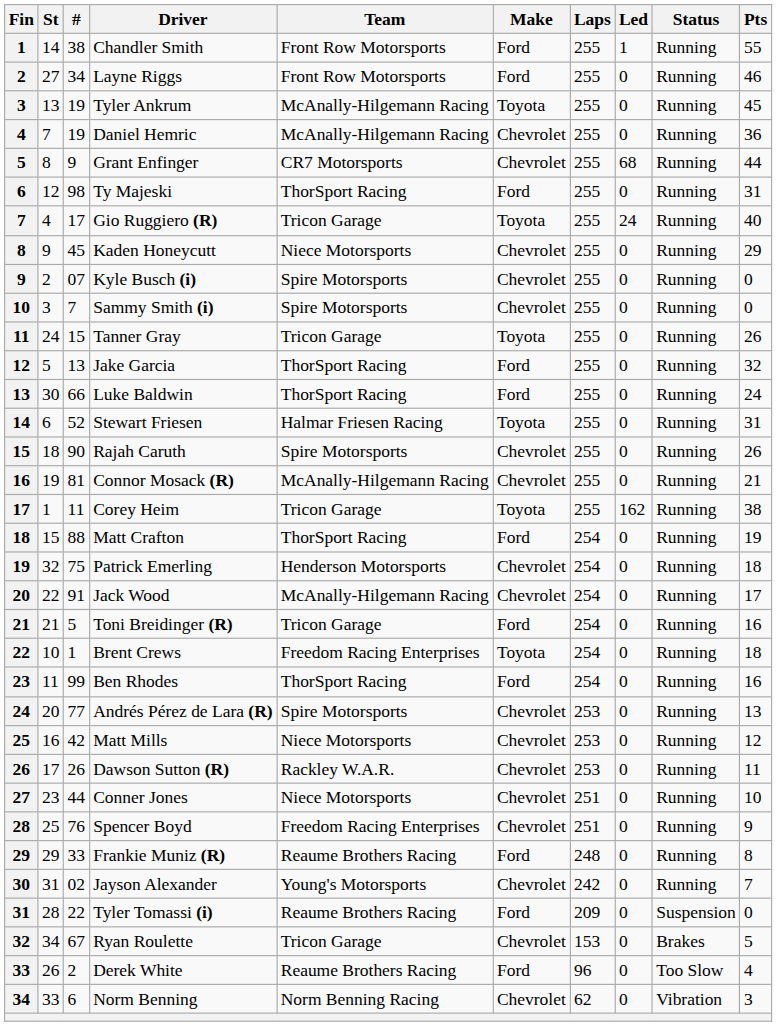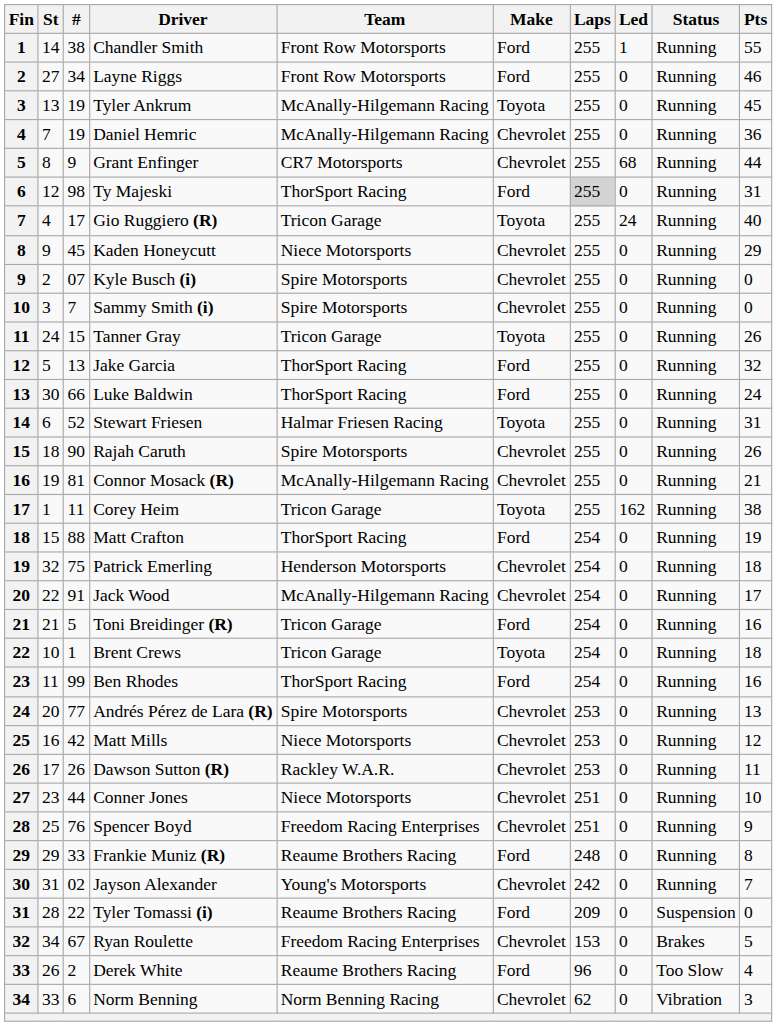Ty Majeski | Laps: no background -> lightgrey background
Brent Crews | Team: Freedom Racing Enterprises -> Tricon Garage
Ryan Roulette | Team: Tricon Garage -> Freedom Racing Enterprises
